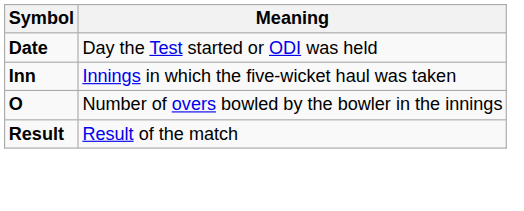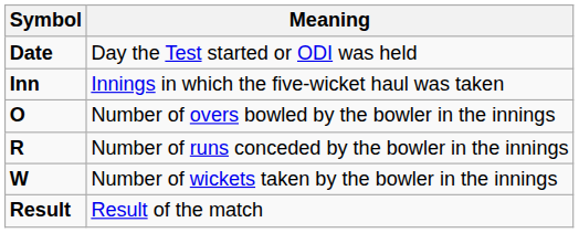+ row: R | Number of runs conceded by the bowler in the innings
+ row: W | Number of wickets taken by the bowler in the innings
